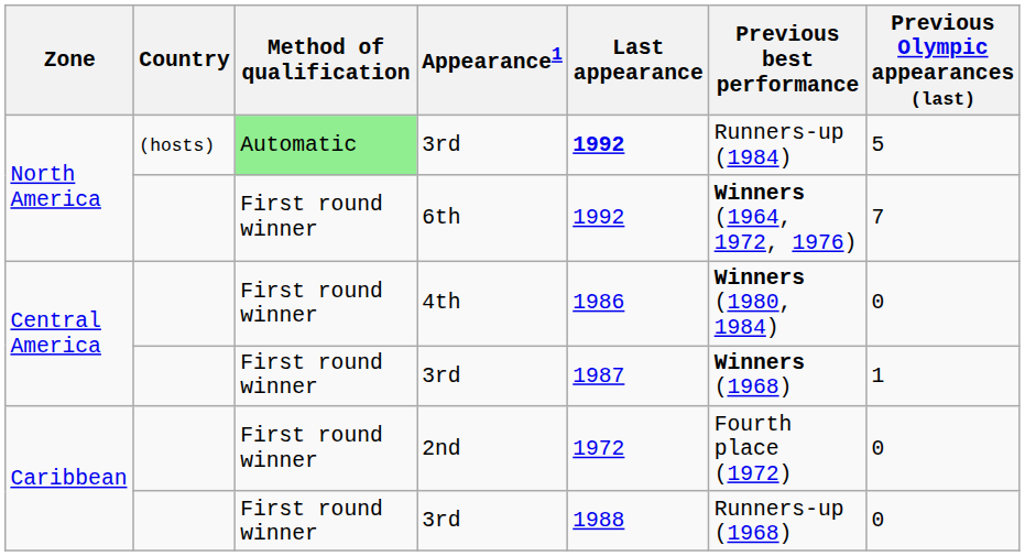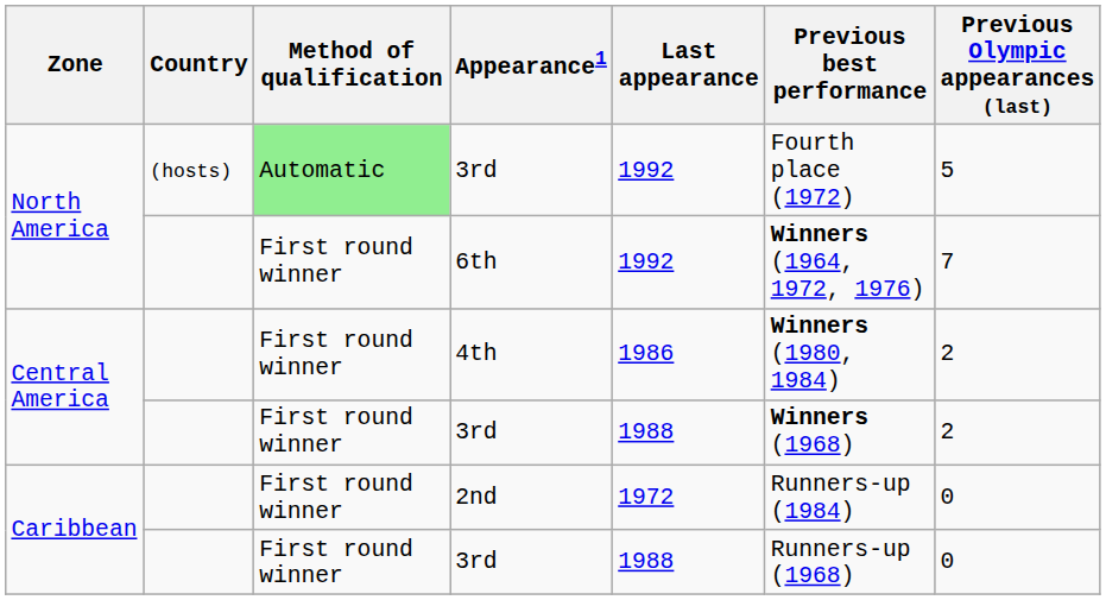North America / 3rd | Last appearance: bold -> normal
North America / 3rd | Previous best performance: Runners-up (1984) -> Fourth place (1972)
4th | Previous Olympic appearances (last): 0 -> 2
Central America / 3rd | Last appearance: 1987 -> 1988
Central America / 3rd | Previous Olympic appearances (last): 1 -> 2
2nd | Previous best performance: Fourth place (1972) -> Runners-up (1984)
